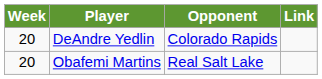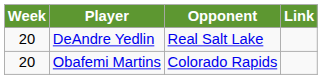DeAndre Yedlin | Opponent: Colorado Rapids -> Real Salt Lake
Obafemi Martins | Opponent: Real Salt Lake -> Colorado Rapids
